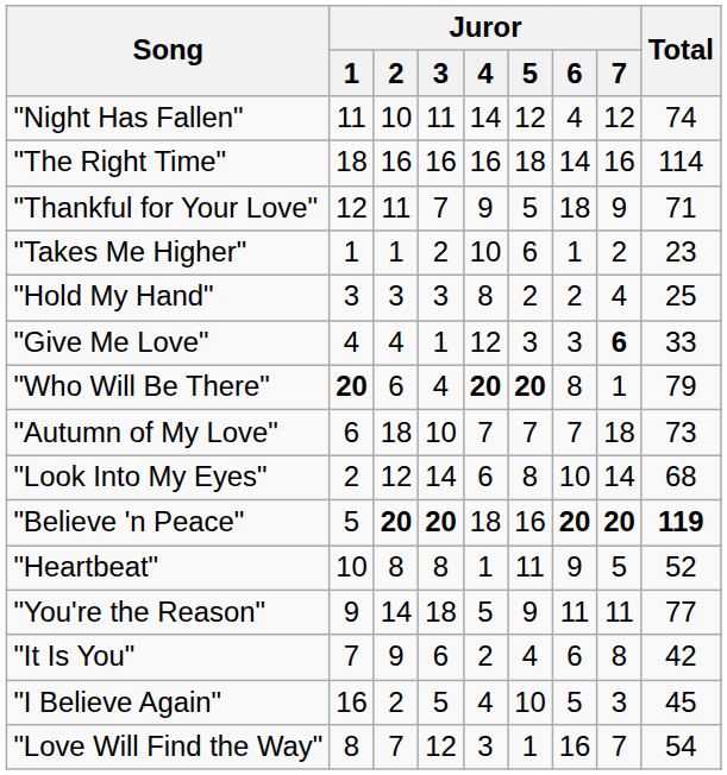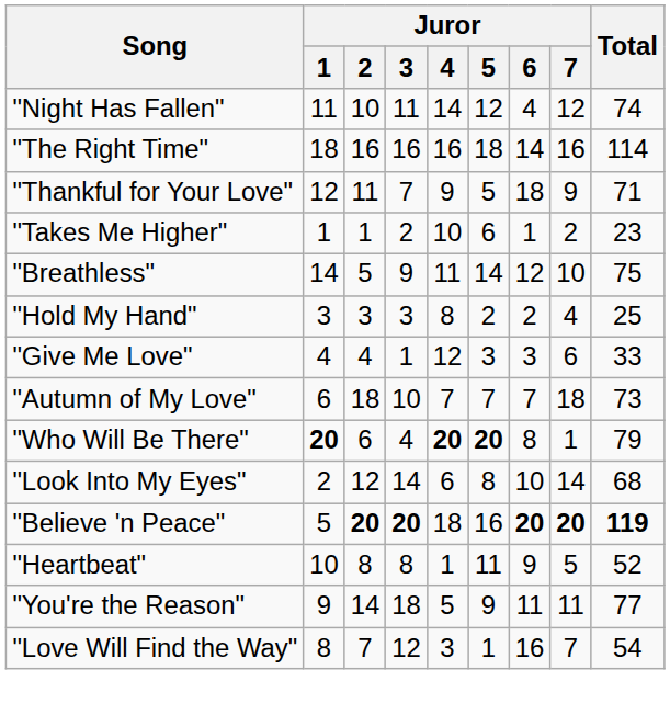+ row: "Breathless" | 14 | 5 | 9 | 11 | 14 | 12 | 10 | 75
"Give Me Love" | Juror / 7: bold -> normal
rows swapped: "Who Will Be There" <-> "Autumn of My Love"
- row: "It Is You" | 7 | 9 | 6 | 2 | 4 | 6 | 8 | 42
- row: "I Believe Again" | 16 | 2 | 5 | 4 | 10 | 5 | 3 | 45
